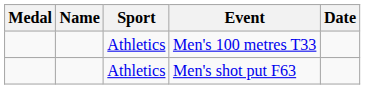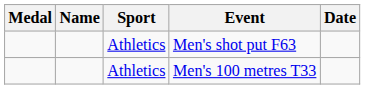rows swapped: Men's 100 metres T33 <-> Men's shot put F63
